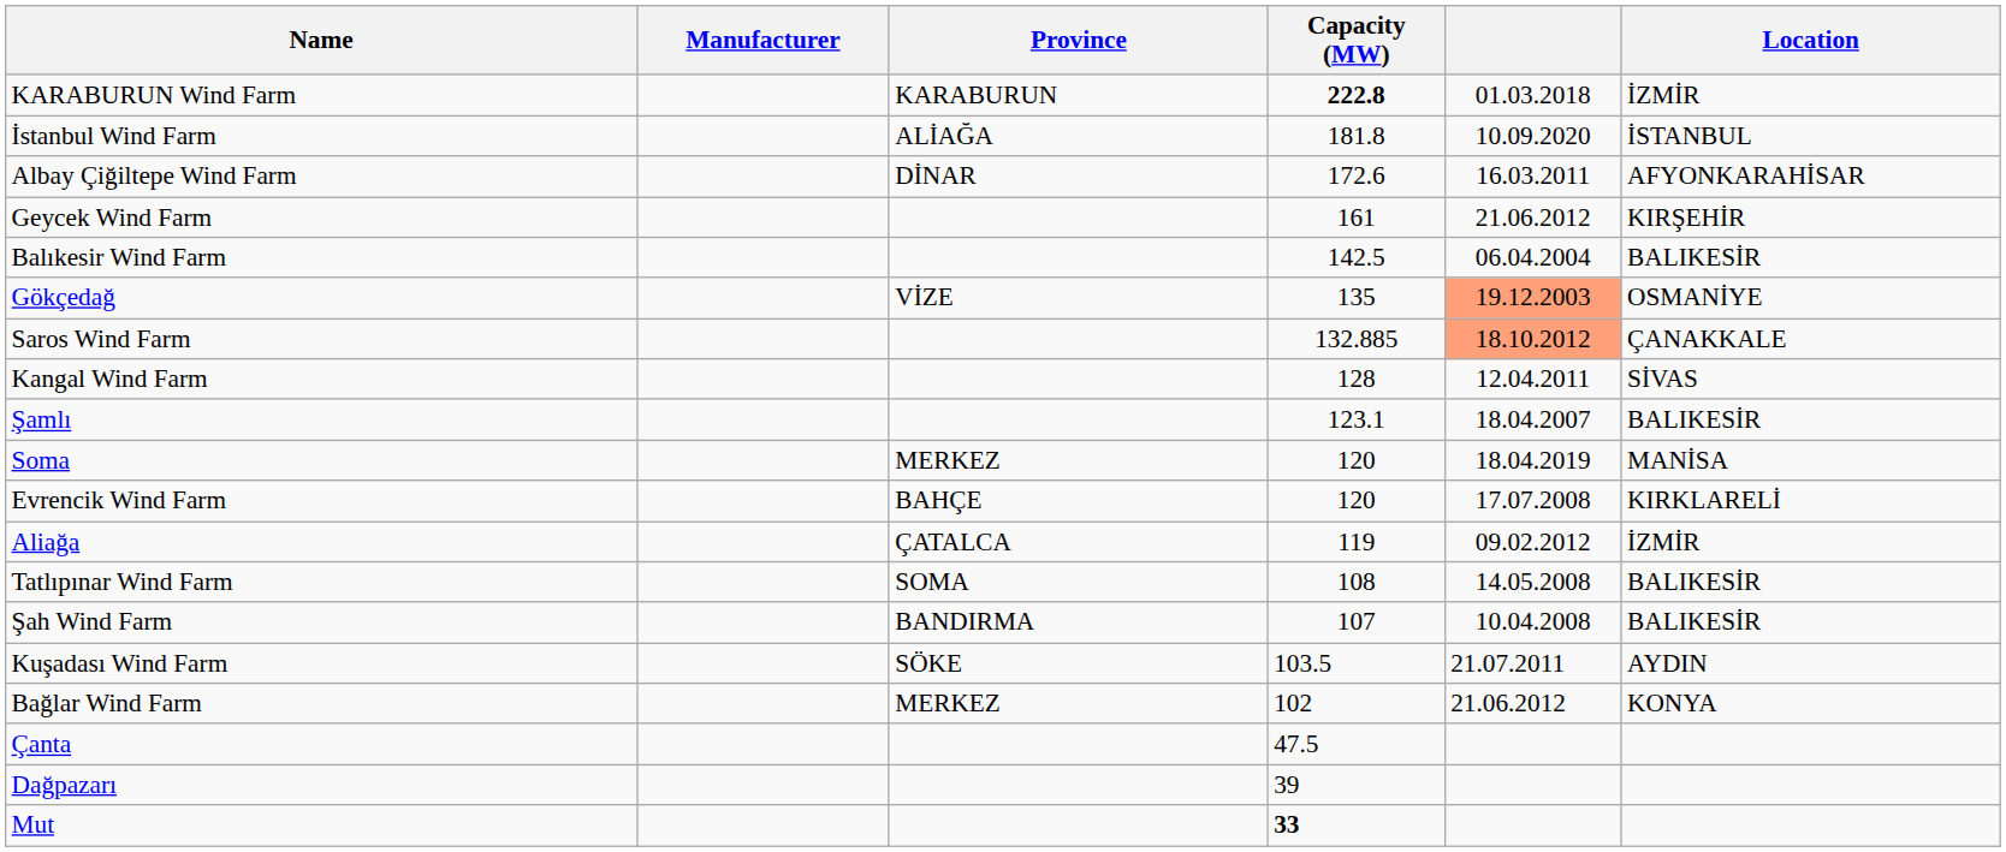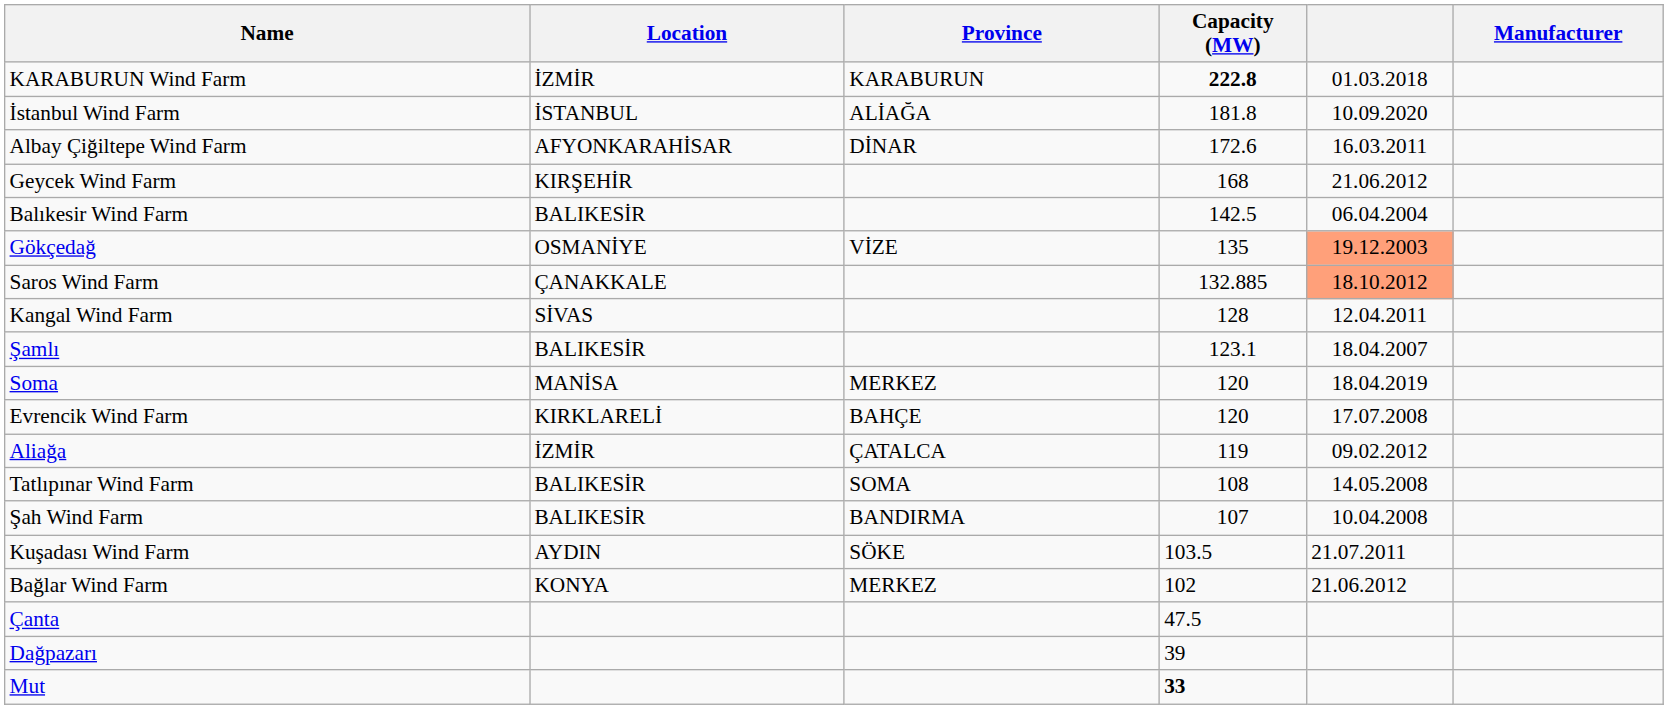columns swapped: Location <-> Manufacturer
Geycek Wind Farm | Capacity (MW): 161 -> 168
